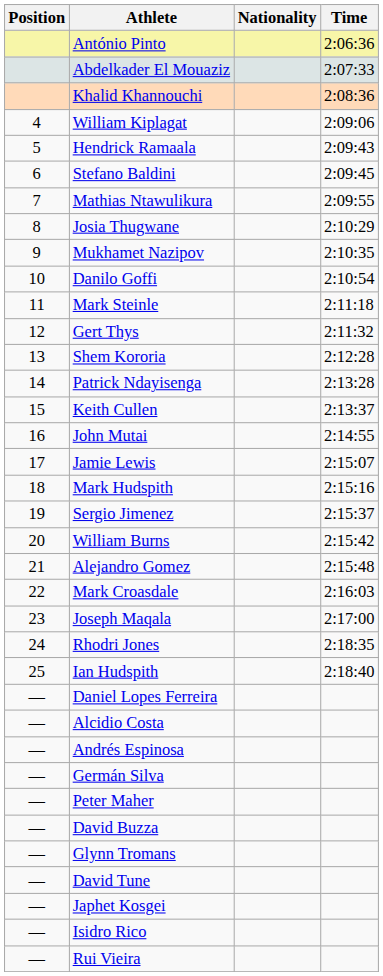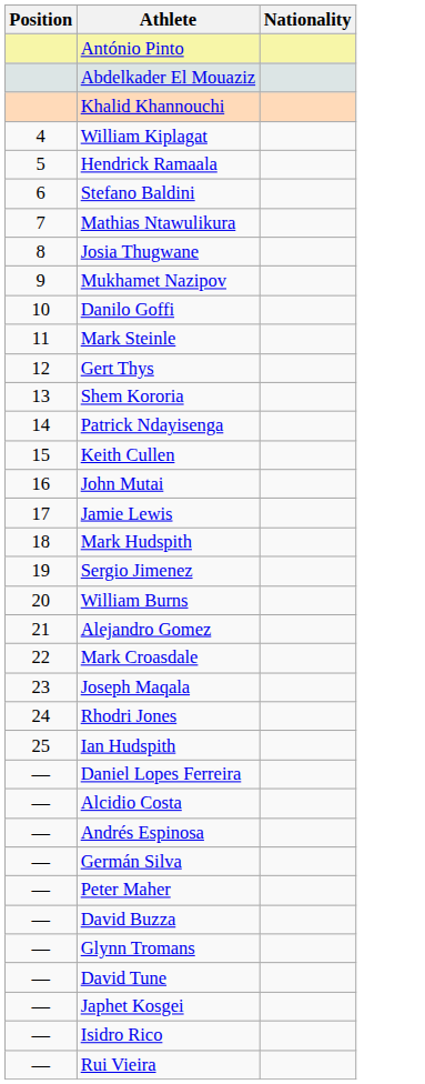- column: Time | 2:06:36 | 2:07:33 | 2:08:36 | 2:09:06 | 2:09:43 | 2:09:45 | 2:09:55 | 2:10:29 | 2:10:35 | 2:10:54 | 2:11:18 | 2:11:32 | 2:12:28 | 2:13:28 | 2:13:37 | 2:14:55 | 2:15:07 | 2:15:16 | 2:15:37 | 2:15:42 | 2:15:48 | 2:16:03 | 2:17:00 | 2:18:35 | 2:18:40
